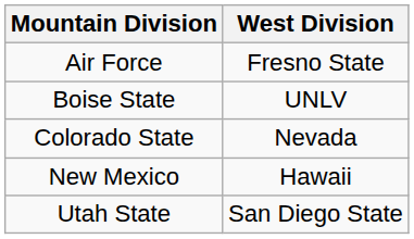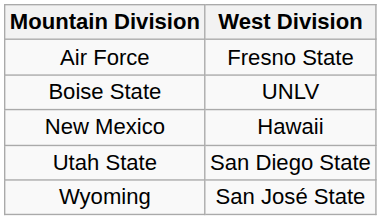- row: Colorado State | Nevada
+ row: Wyoming | San José State
